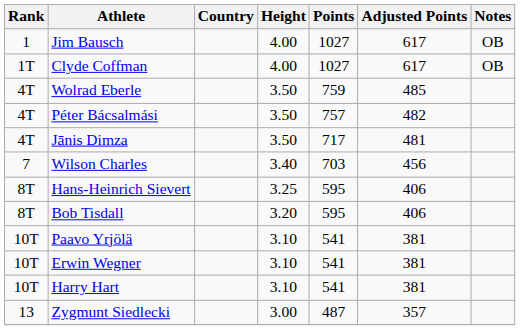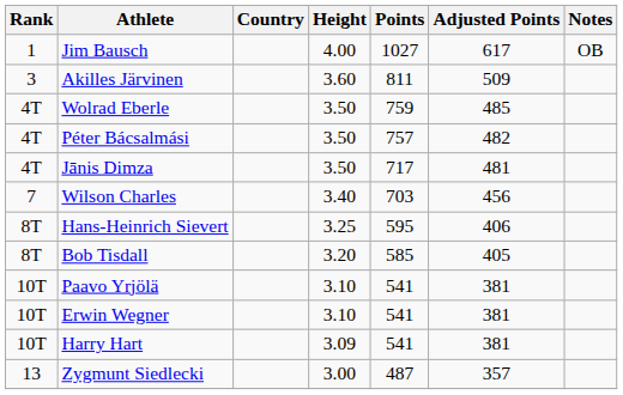- row: 1T | Clyde Coffman | 4.00 | 1027 | 617 | OB
+ row: 3 | Akilles Järvinen | 3.60 | 811 | 509
Bob Tisdall | Points: 595 -> 585
Bob Tisdall | Adjusted Points: 406 -> 405
Harry Hart | Height: 3.10 -> 3.09
